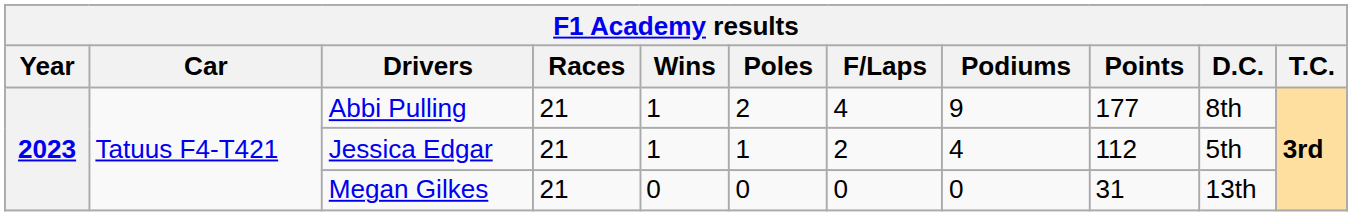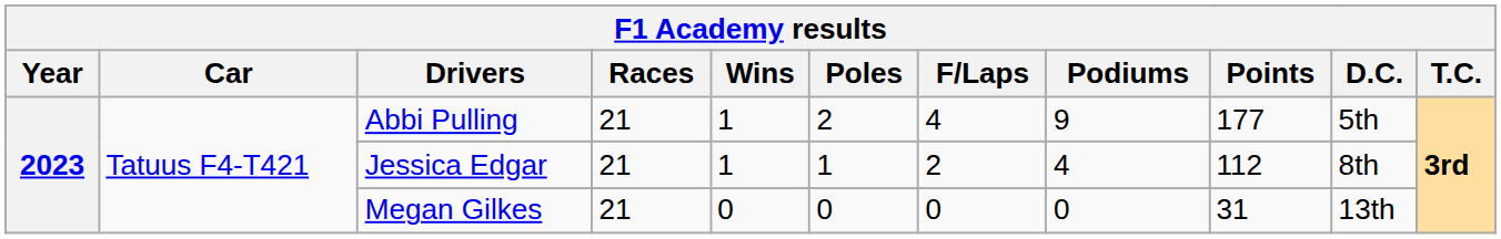Abbi Pulling | D.C.: 8th -> 5th
Jessica Edgar | D.C.: 5th -> 8th
